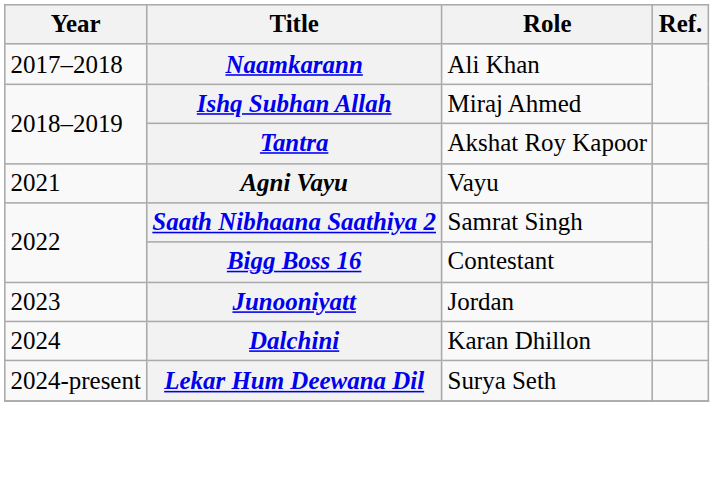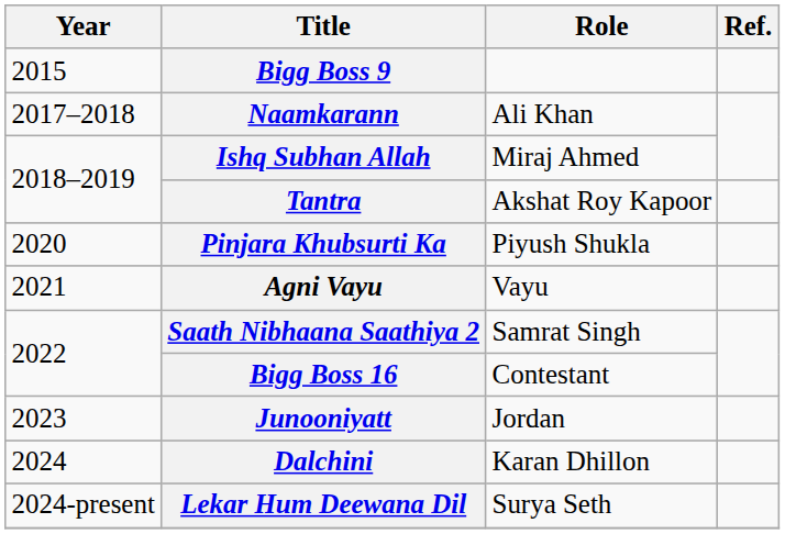+ row: 2015 | Bigg Boss 9
+ row: 2020 | Pinjara Khubsurti Ka | Piyush Shukla
